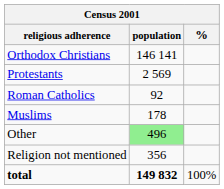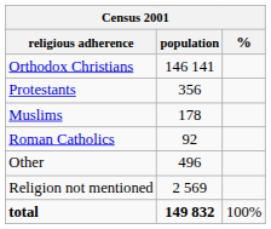Protestants | population: 2 569 -> 356
rows swapped: Muslims <-> Roman Catholics
Other | population: lightgreen background -> no background
Religion not mentioned | population: 356 -> 2 569
